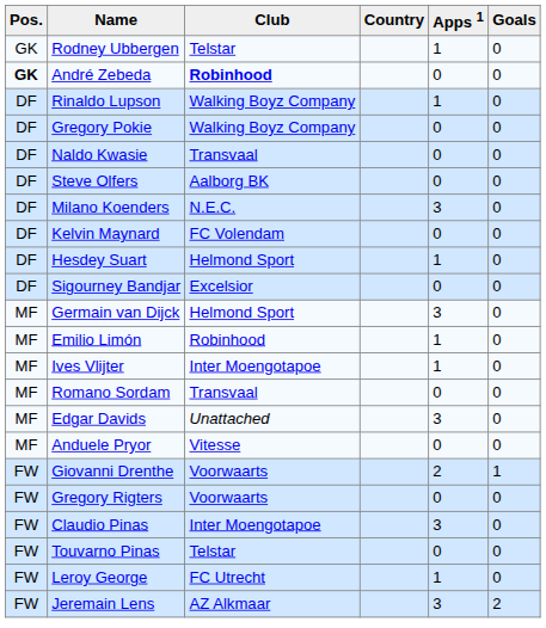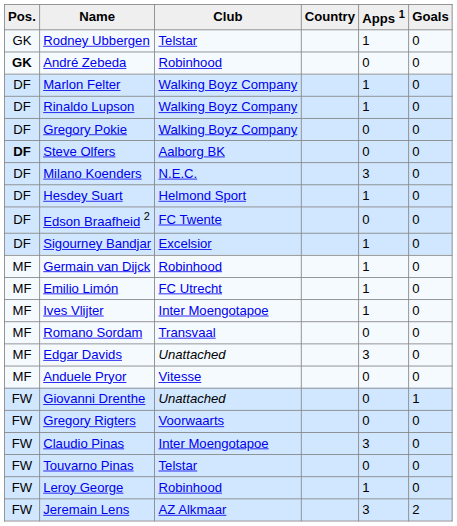André Zebeda | Club: bold -> normal
+ row: DF | Marlon Felter | Walking Boyz Company | 1 | 0
- row: DF | Naldo Kwasie | Transvaal | 0 | 0
Steve Olfers | Pos.: normal -> bold
- row: DF | Kelvin Maynard | FC Volendam | 0 | 0
+ row: DF | Edson Braafheid 2 | FC Twente | 0 | 0
Sigourney Bandjar | Apps 1: 0 -> 1
Germain van Dijck | Club: Helmond Sport -> Robinhood
Germain van Dijck | Apps 1: 3 -> 1
Emilio Limón | Club: Robinhood -> FC Utrecht
Giovanni Drenthe | Club: Voorwaarts -> Unattached
Giovanni Drenthe | Apps 1: 2 -> 0
Leroy George | Club: FC Utrecht -> Robinhood
